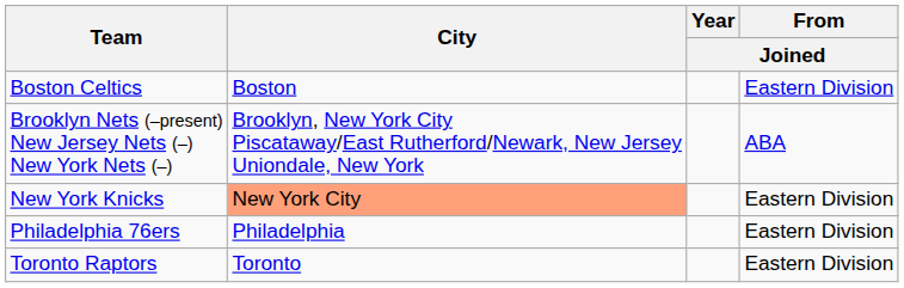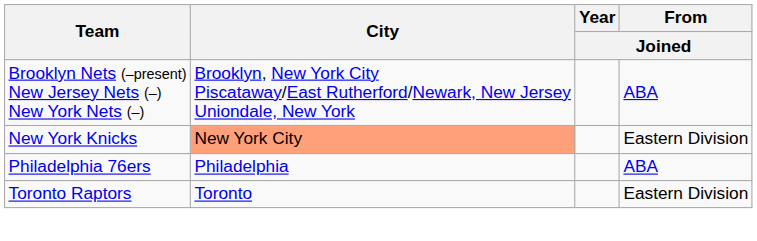- row: Boston Celtics | Boston | Eastern Division
Philadelphia 76ers | From / Joined: Eastern Division -> ABA
